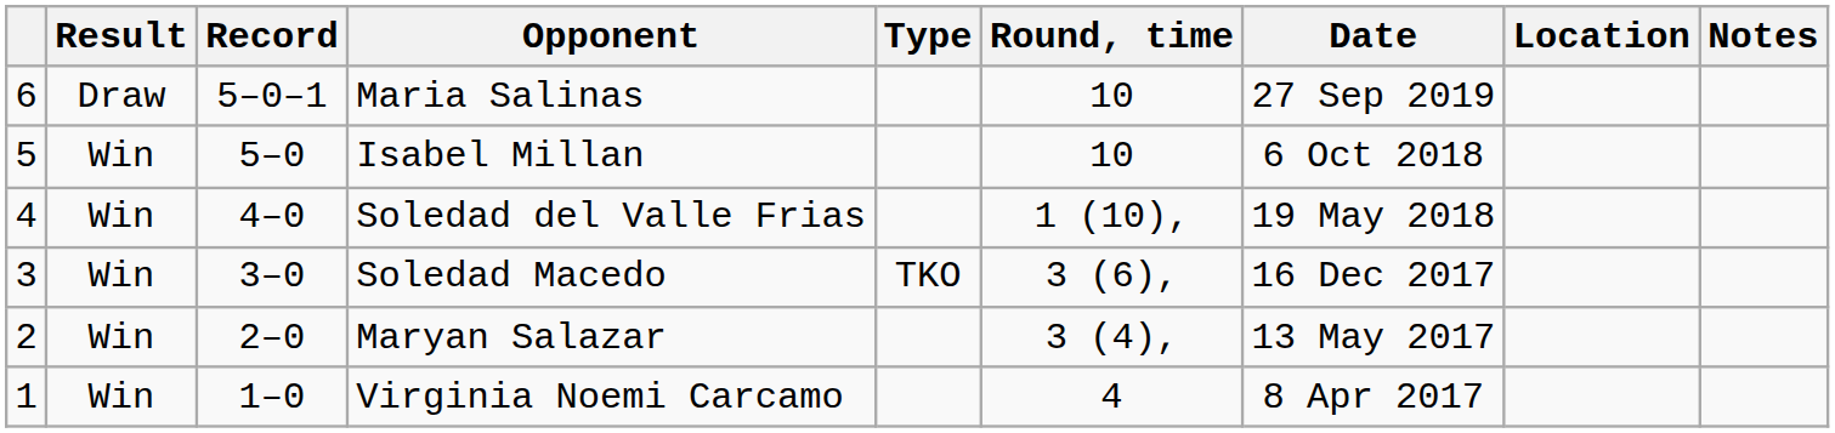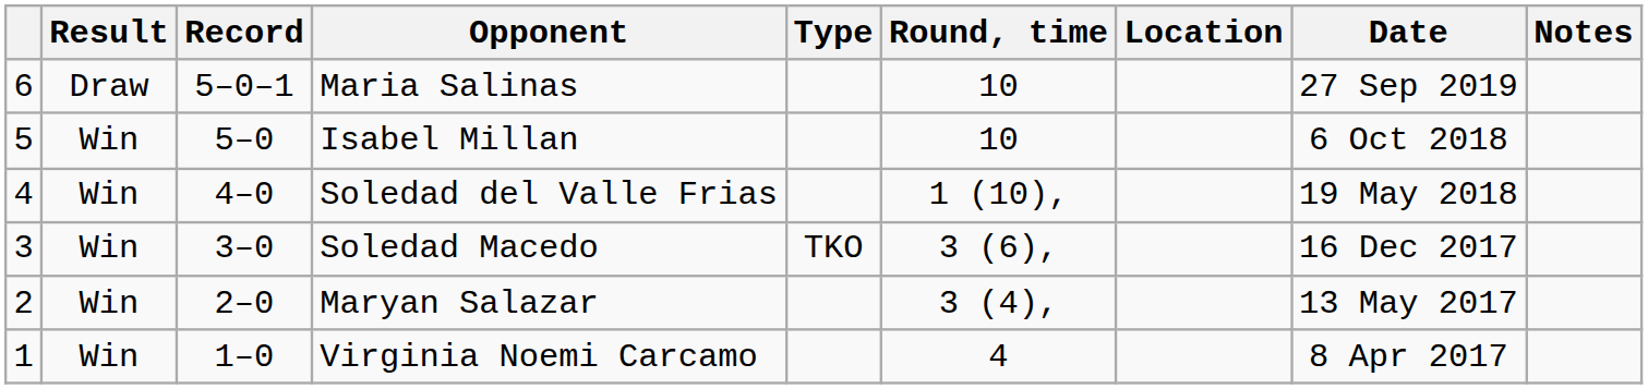columns swapped: Date <-> Location
